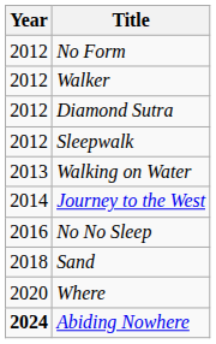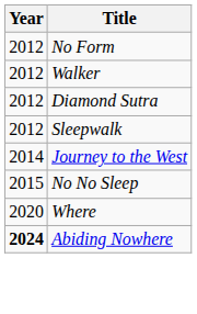- row: 2013 | Walking on Water
No No Sleep | Year: 2016 -> 2015
- row: 2018 | Sand
